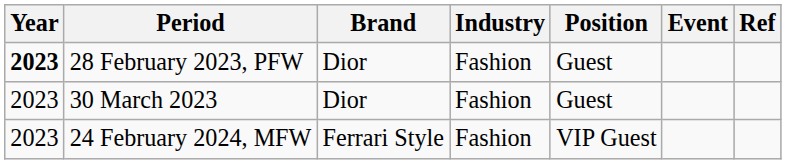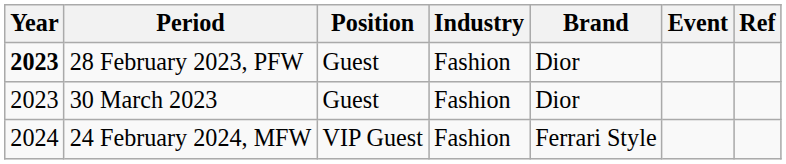columns swapped: Brand <-> Position
24 February 2024, MFW | Year: 2023 -> 2024
